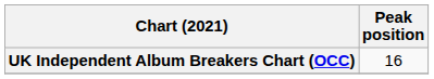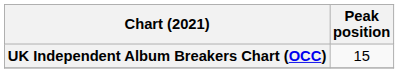UK Independent Album Breakers Chart (OCC) | Peak position: 16 -> 15
